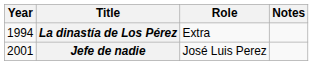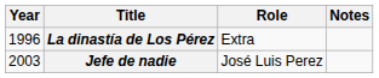La dinastía de Los Pérez | Year: 1994 -> 1996
Jefe de nadie | Year: 2001 -> 2003
